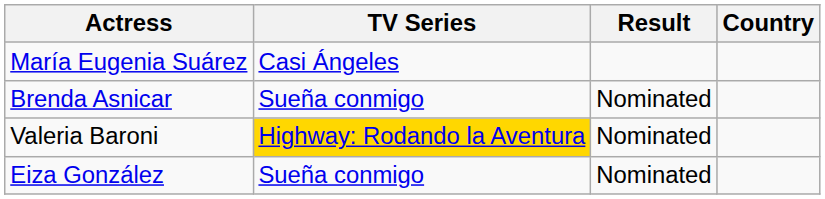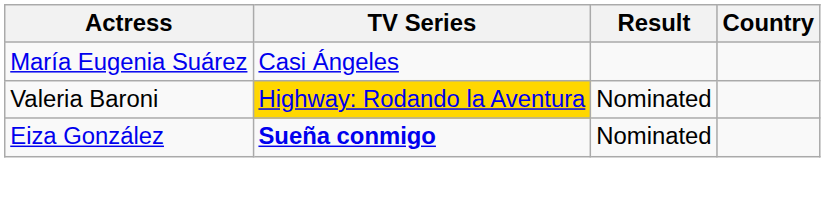- row: Brenda Asnicar | Sueña conmigo | Nominated
Eiza González | TV Series: normal -> bold
